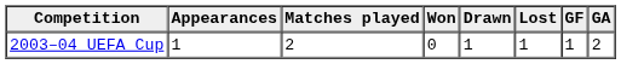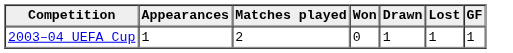- column: GA | 2
